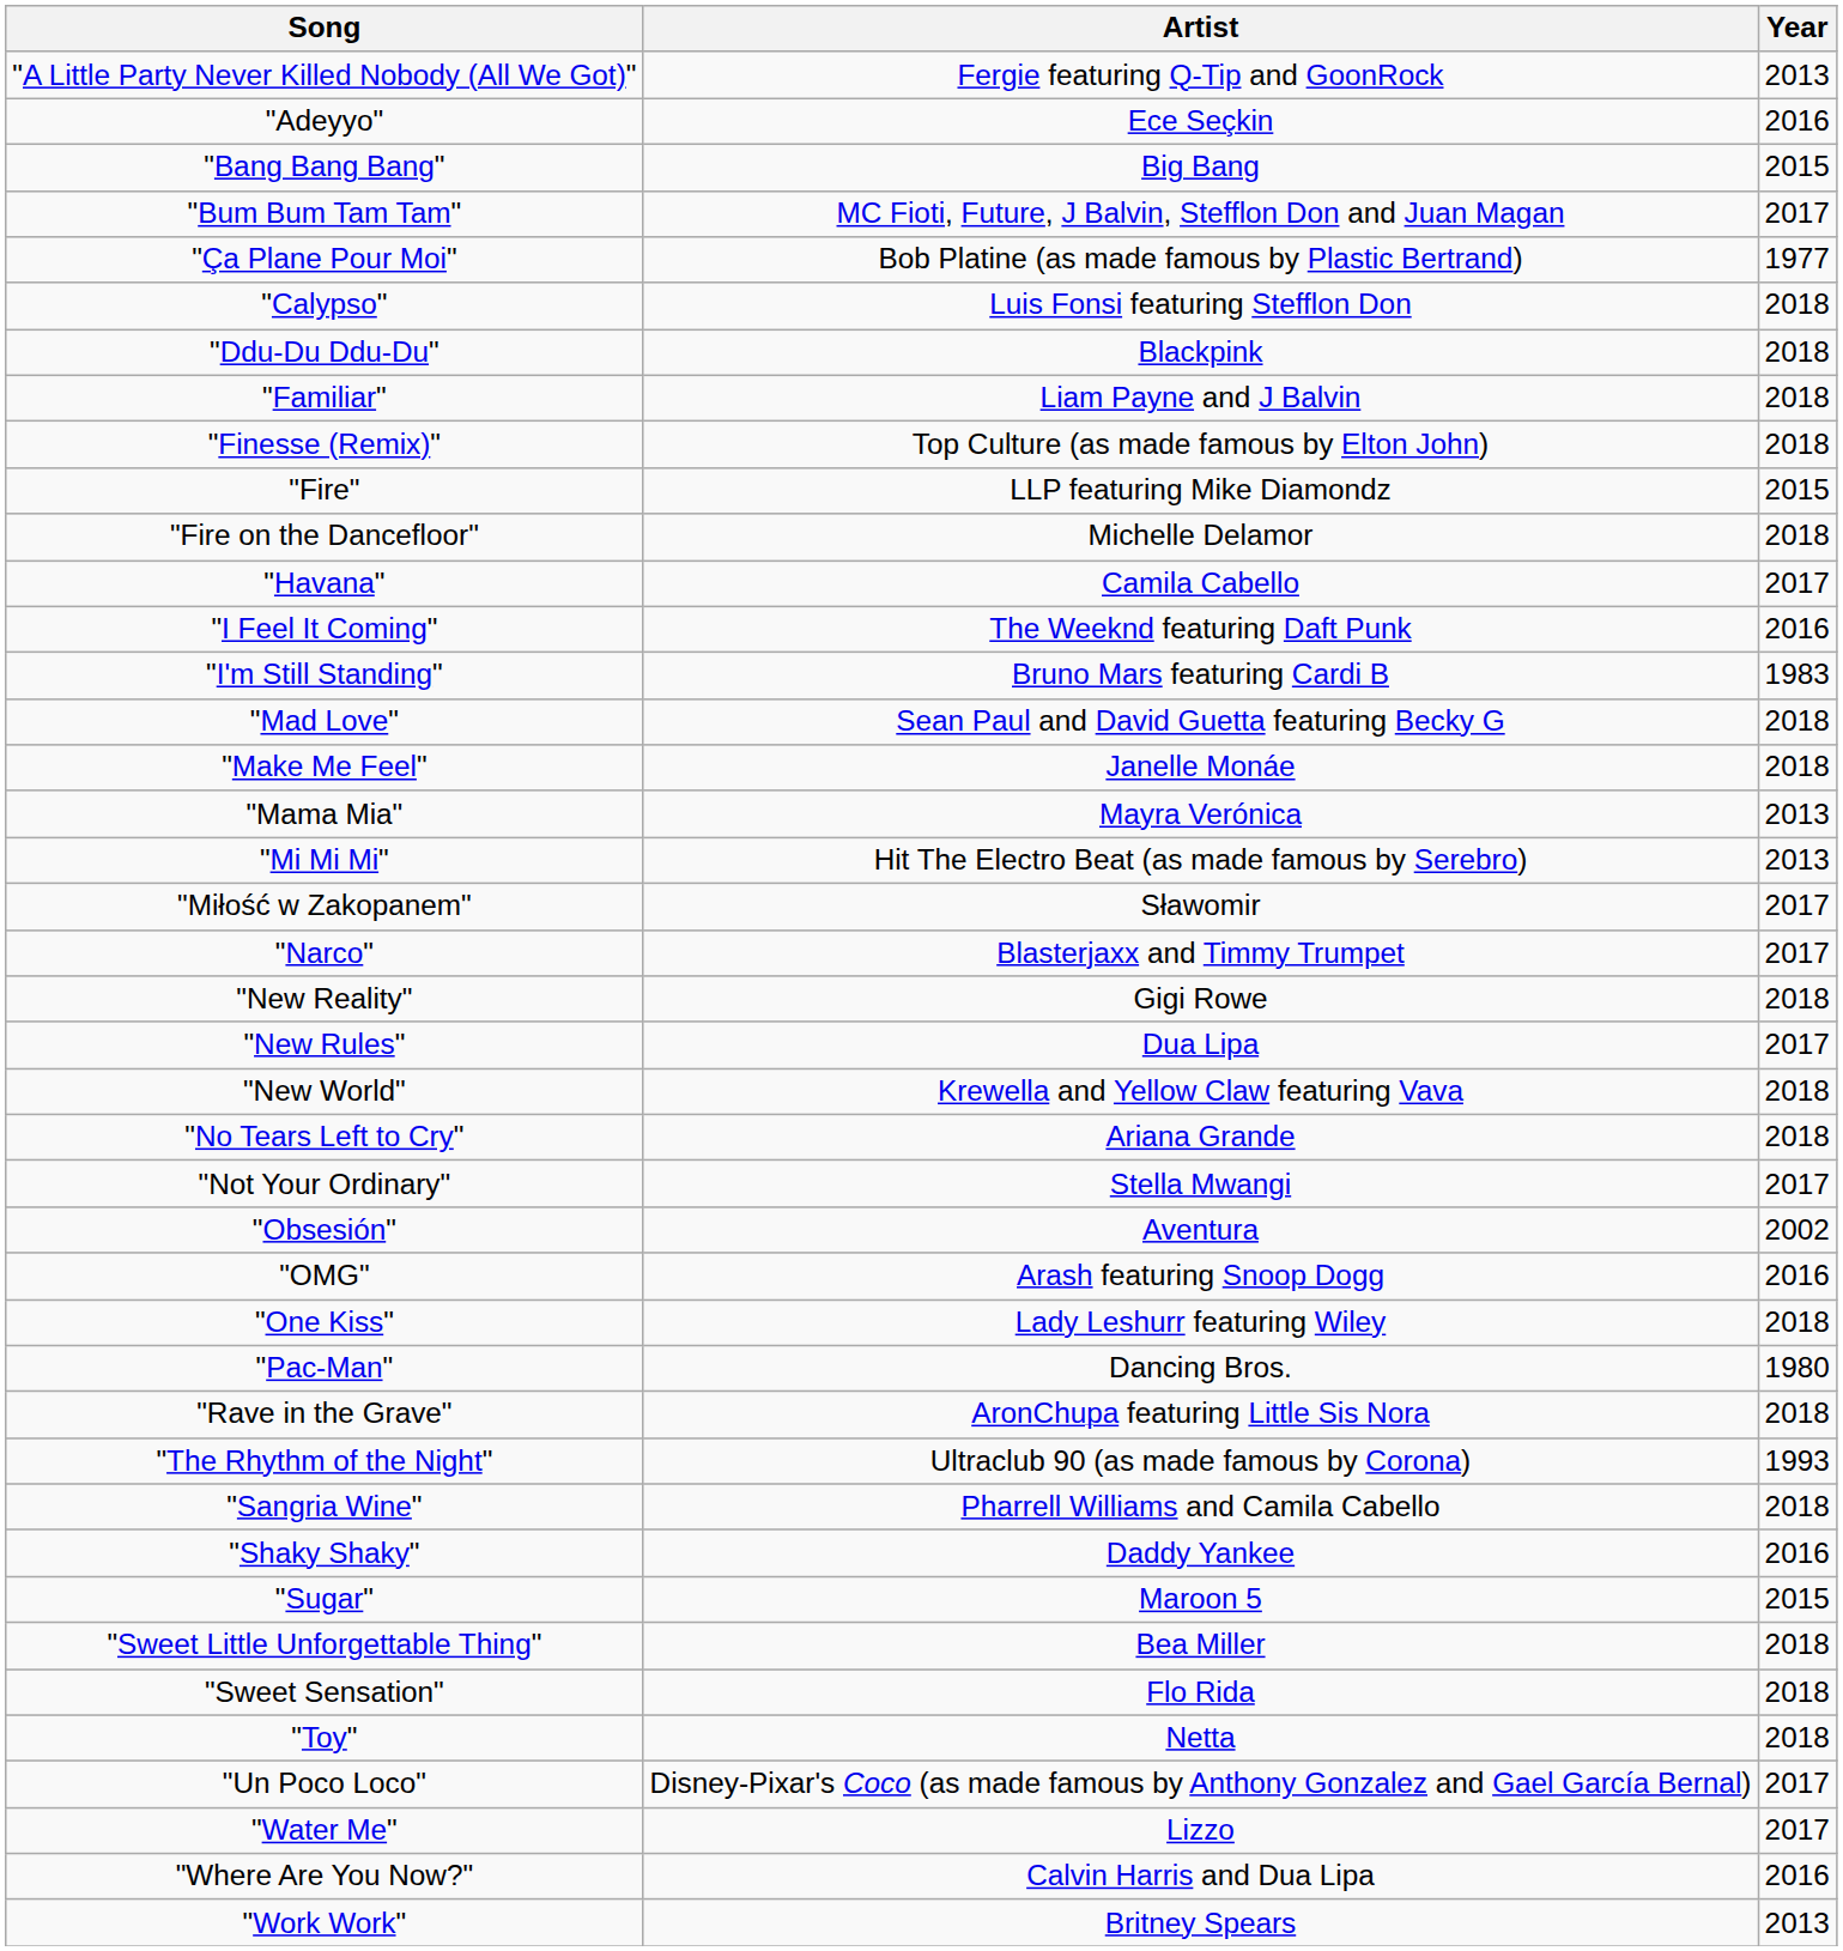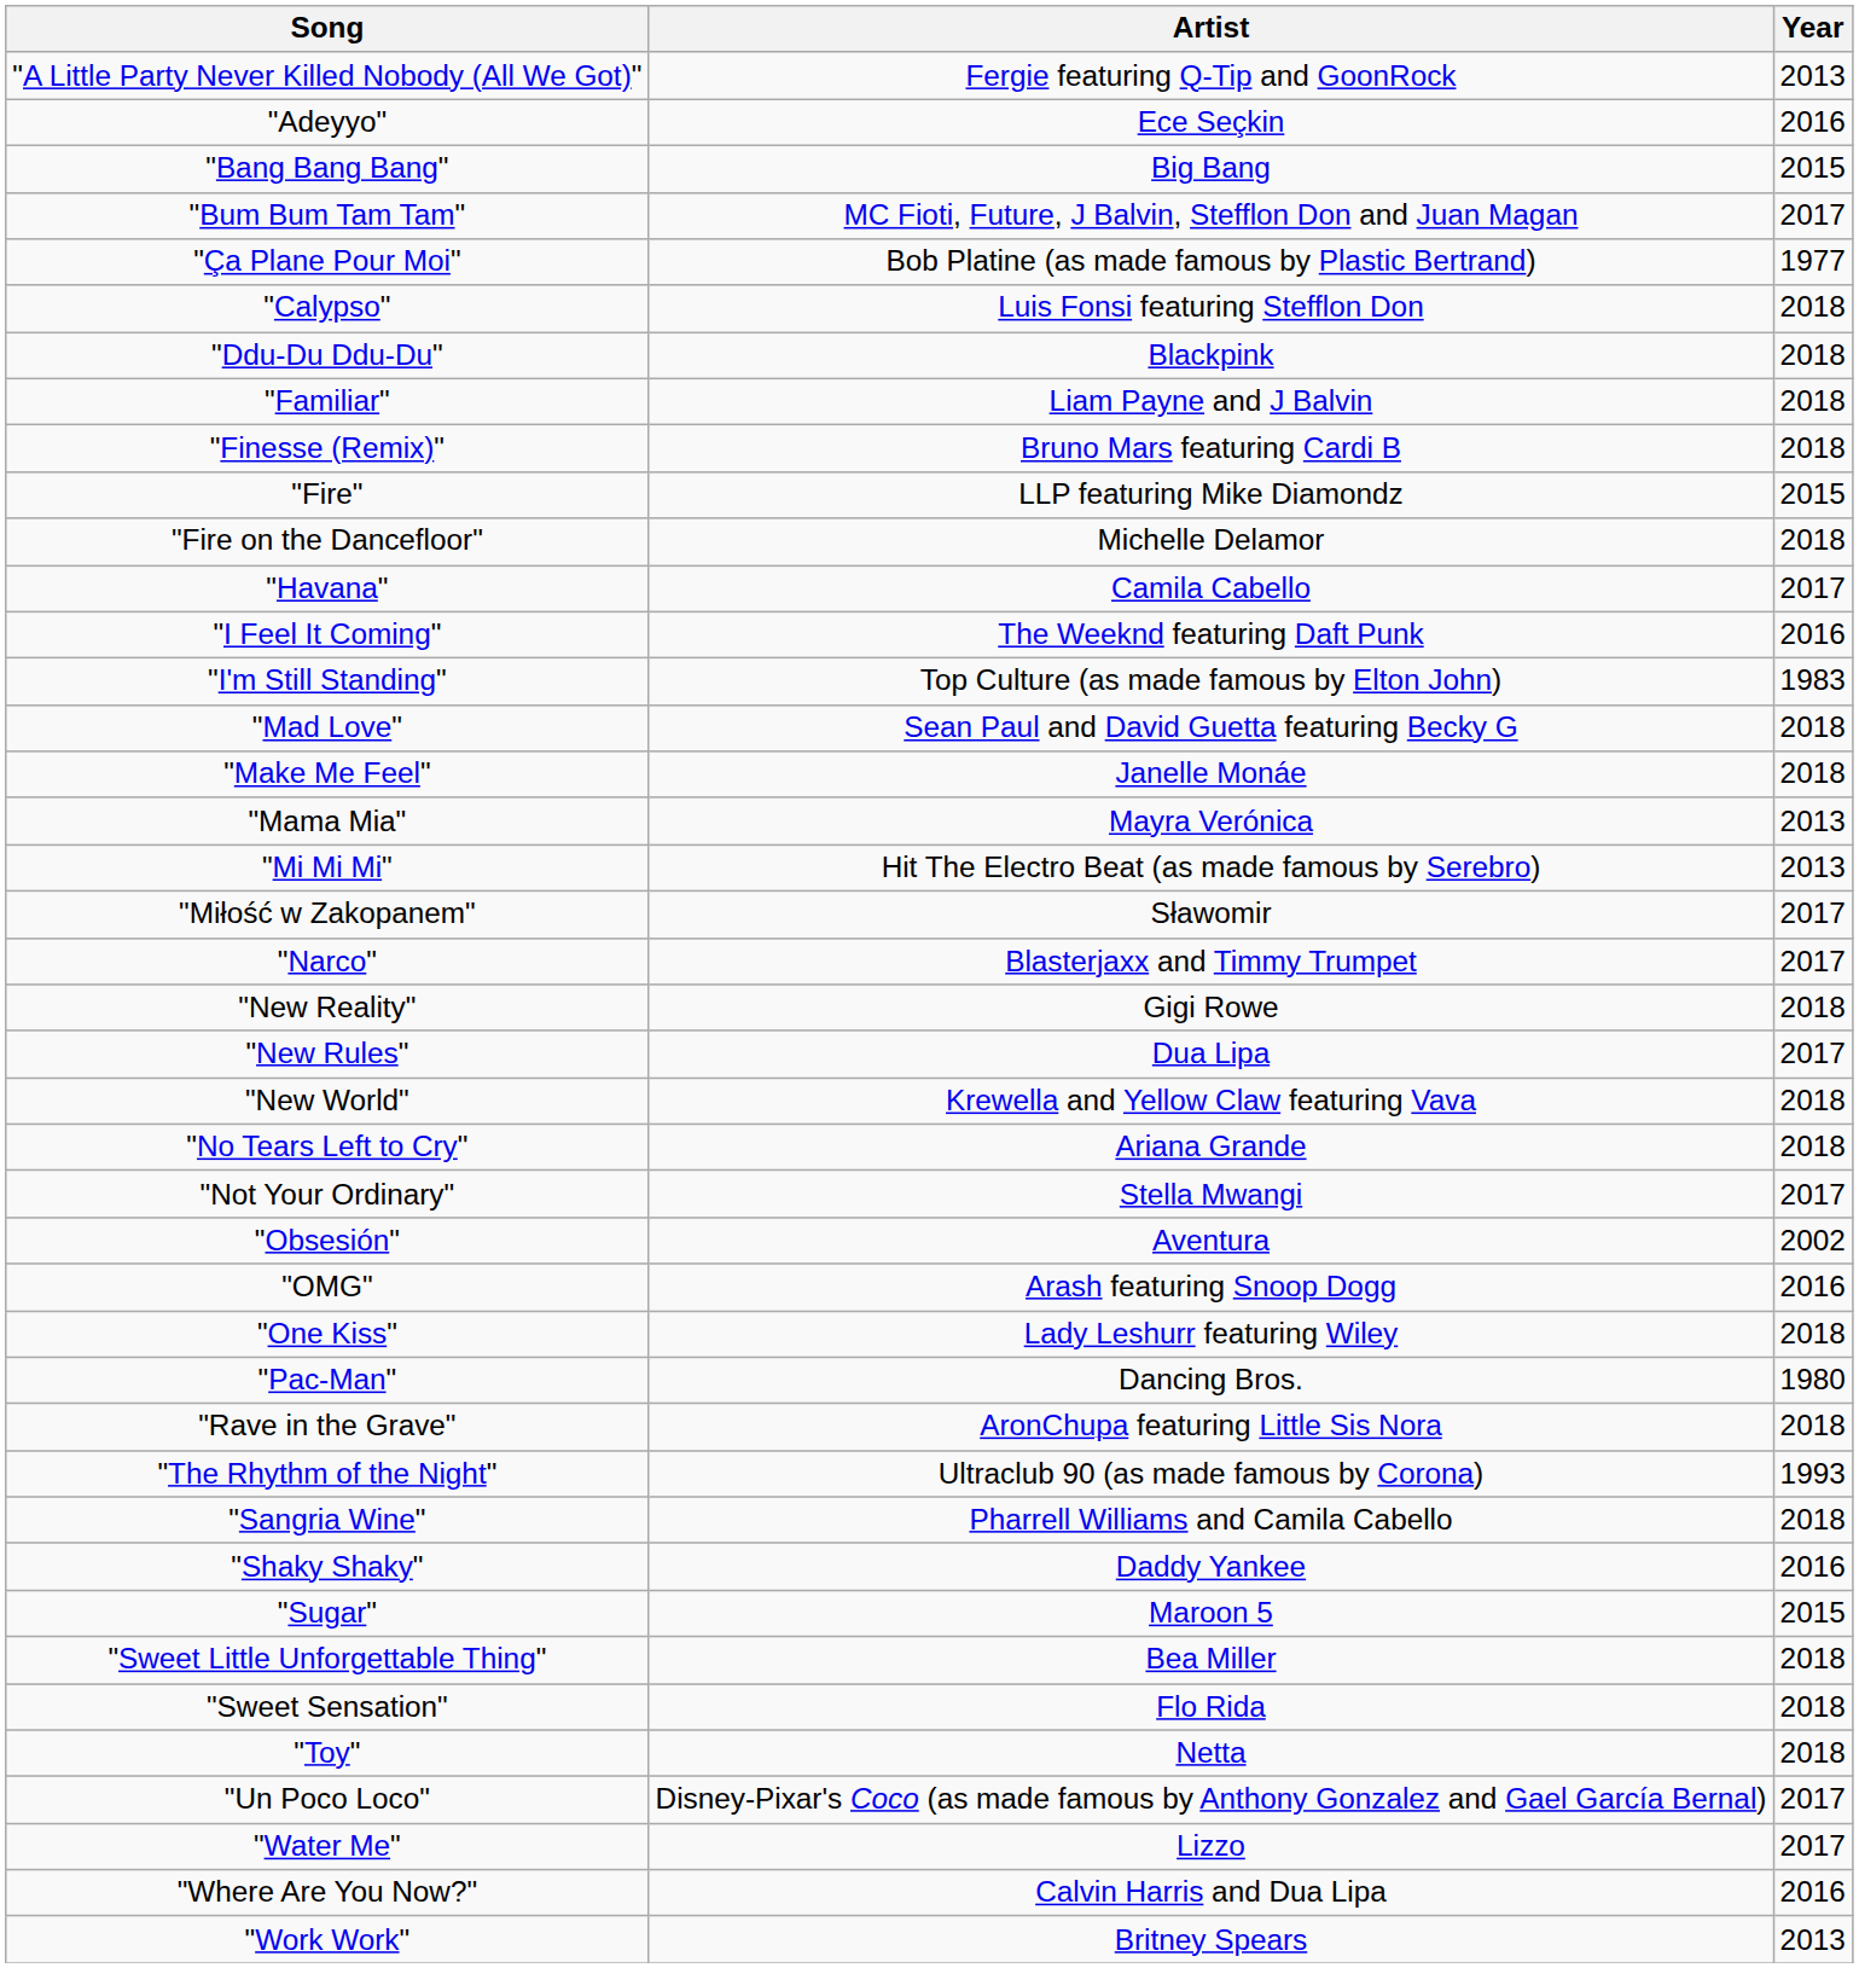"Finesse (Remix)" | Artist: Top Culture (as made famous by Elton John) -> Bruno Mars featuring Cardi B
"I'm Still Standing" | Artist: Bruno Mars featuring Cardi B -> Top Culture (as made famous by Elton John)
